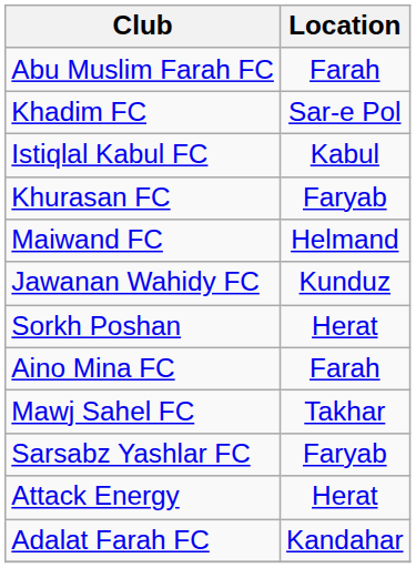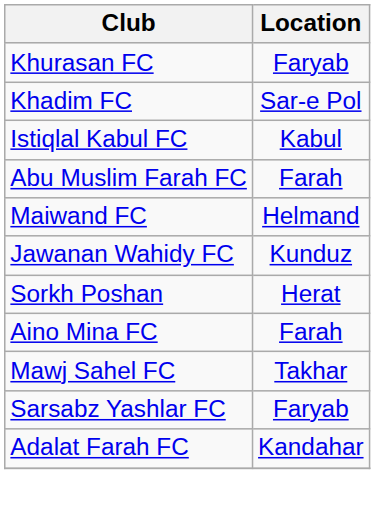rows swapped: Khurasan FC <-> Abu Muslim Farah FC
- row: Attack Energy | Herat
